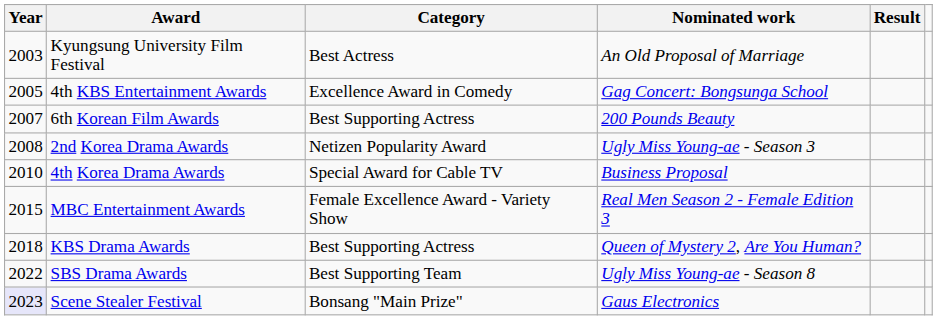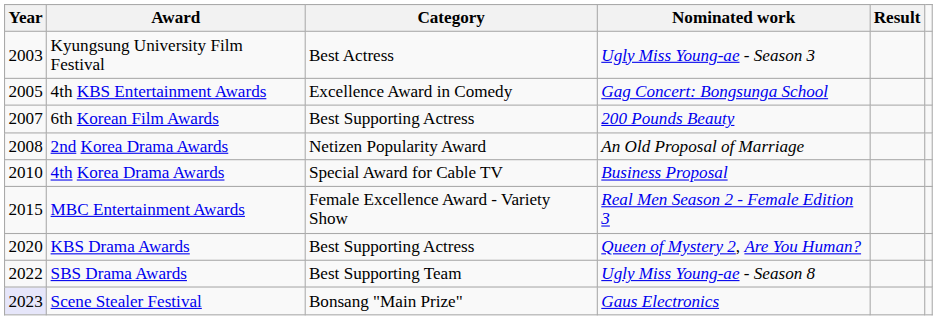Kyungsung University Film Festival | Nominated work: An Old Proposal of Marriage -> Ugly Miss Young-ae - Season 3
2nd Korea Drama Awards | Nominated work: Ugly Miss Young-ae - Season 3 -> An Old Proposal of Marriage
KBS Drama Awards | Year: 2018 -> 2020
